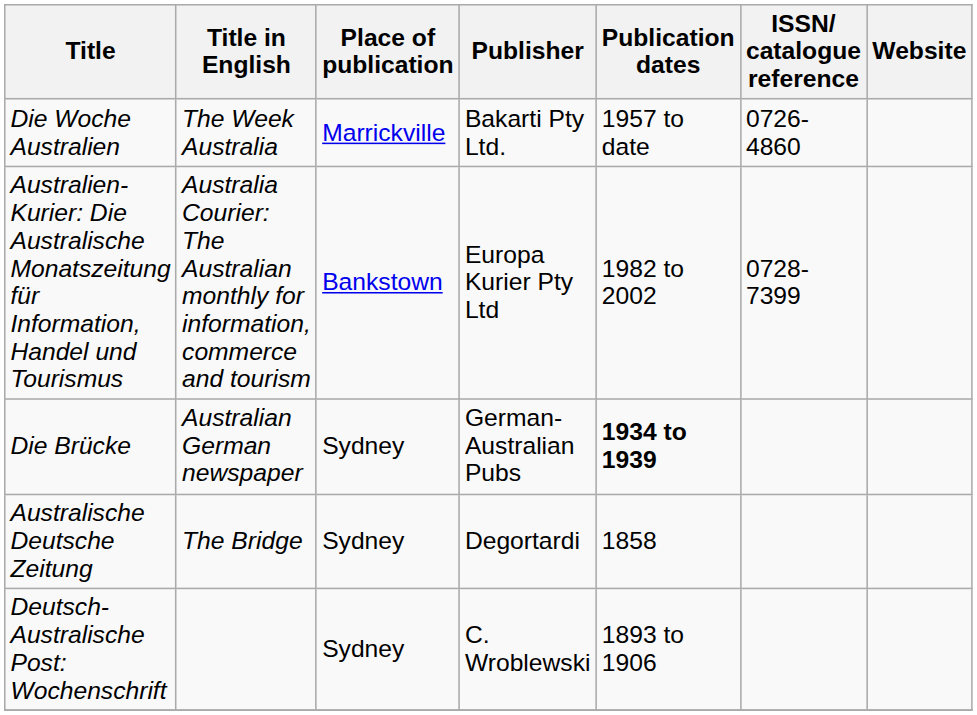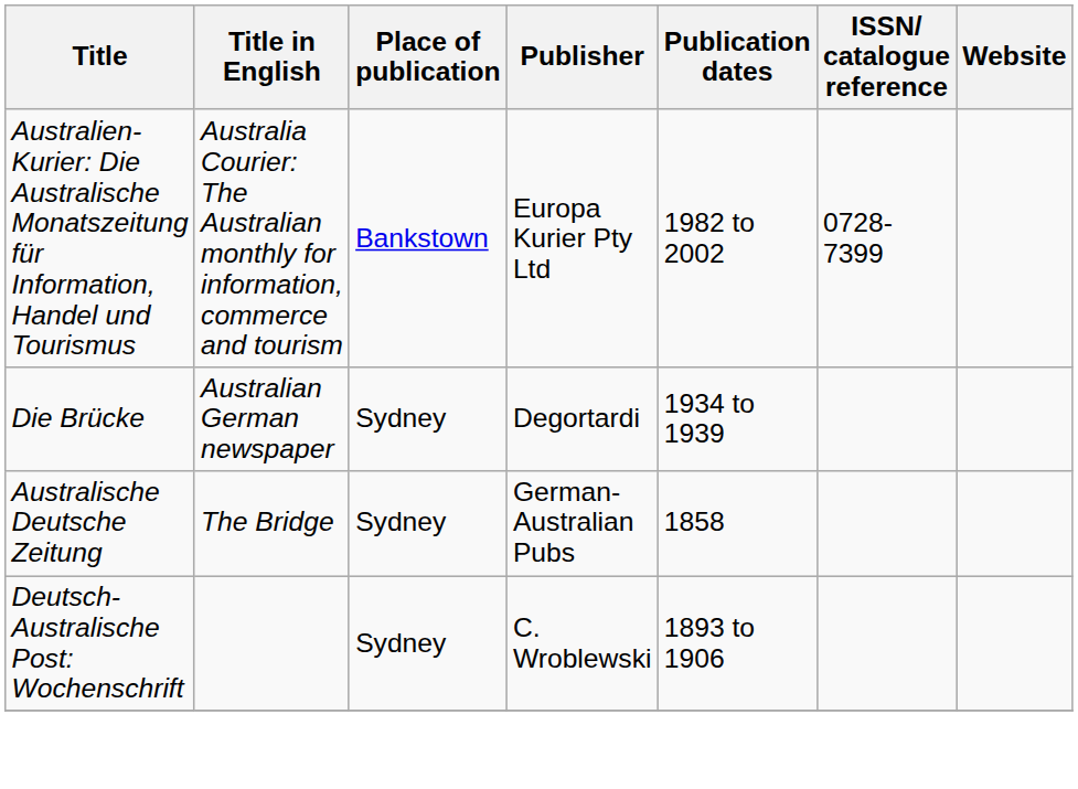- row: Die Woche Australien | The Week Australia | Marrickville | Bakarti Pty Ltd. | 1957 to date | 0726-4860
Die Brücke | Publisher: German-Australian Pubs -> Degortardi
Die Brücke | Publication dates: bold -> normal
Australische Deutsche Zeitung | Publisher: Degortardi -> German-Australian Pubs
